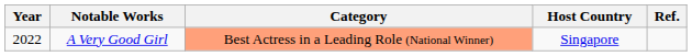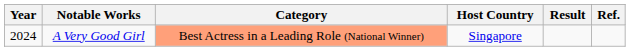+ column: Result
A Very Good Girl | Year: 2022 -> 2024
